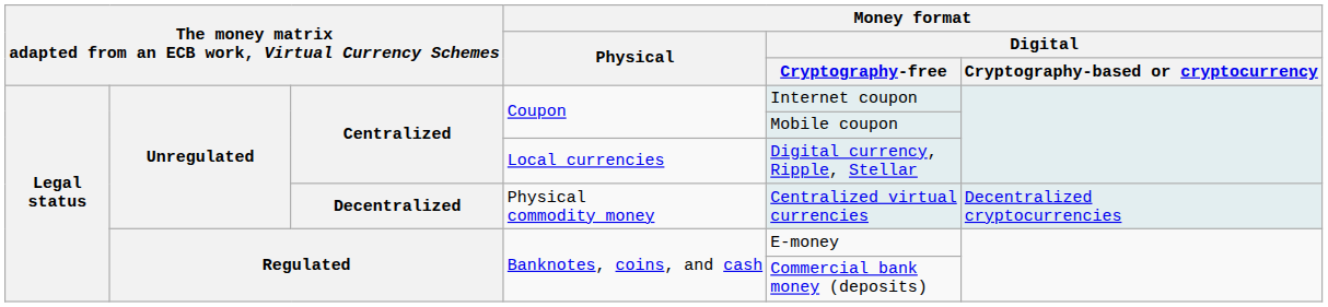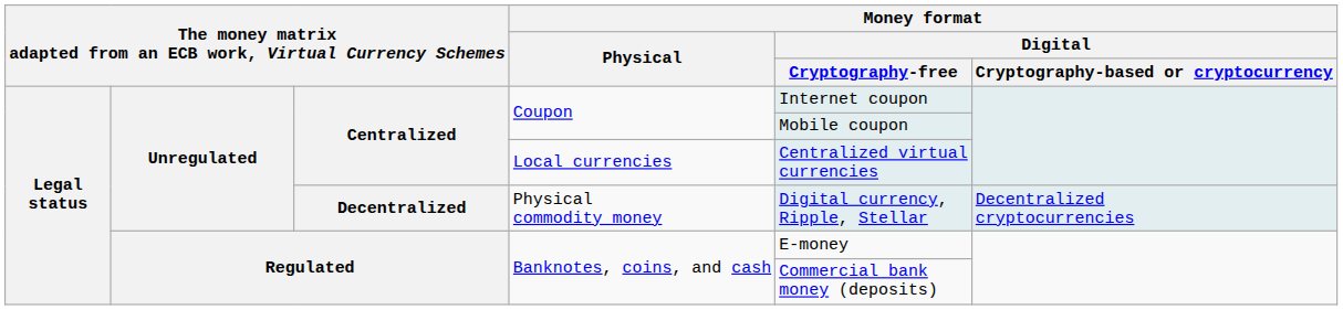Local currencies | Money format / Digital / Cryptography-free: Digital currency, Ripple, Stellar -> Centralized virtual currencies
Physical commodity money | Money format / Digital / Cryptography-free: Centralized virtual currencies -> Digital currency, Ripple, Stellar
